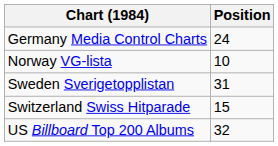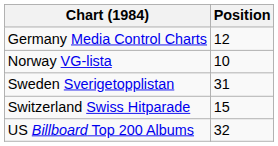Germany Media Control Charts | Position: 24 -> 12
